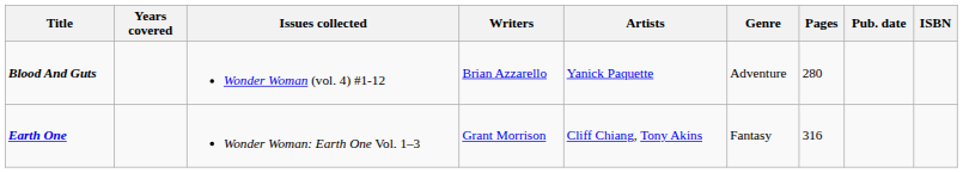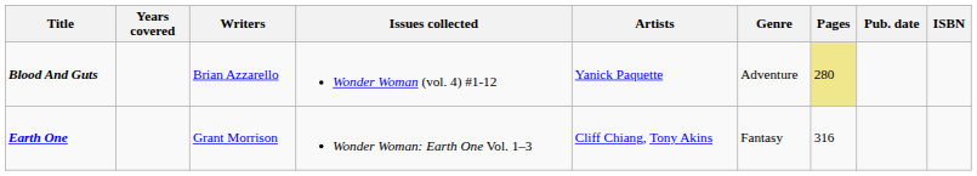columns swapped: Issues collected <-> Writers
Blood And Guts | Pages: no background -> khaki background
